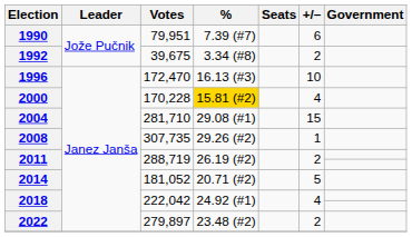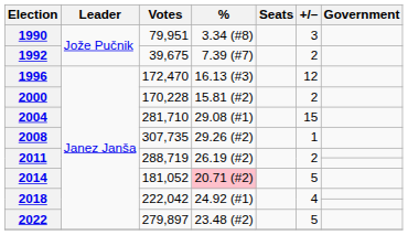1990 | %: 7.39 (#7) -> 3.34 (#8)
1990 | +/–: 6 -> 3
1992 | %: 3.34 (#8) -> 7.39 (#7)
1996 | +/–: 10 -> 12
2000 | %: gold background -> no background
2000 | +/–: 4 -> 2
2014 | %: no background -> pink background
2022 | +/–: 2 -> 5
